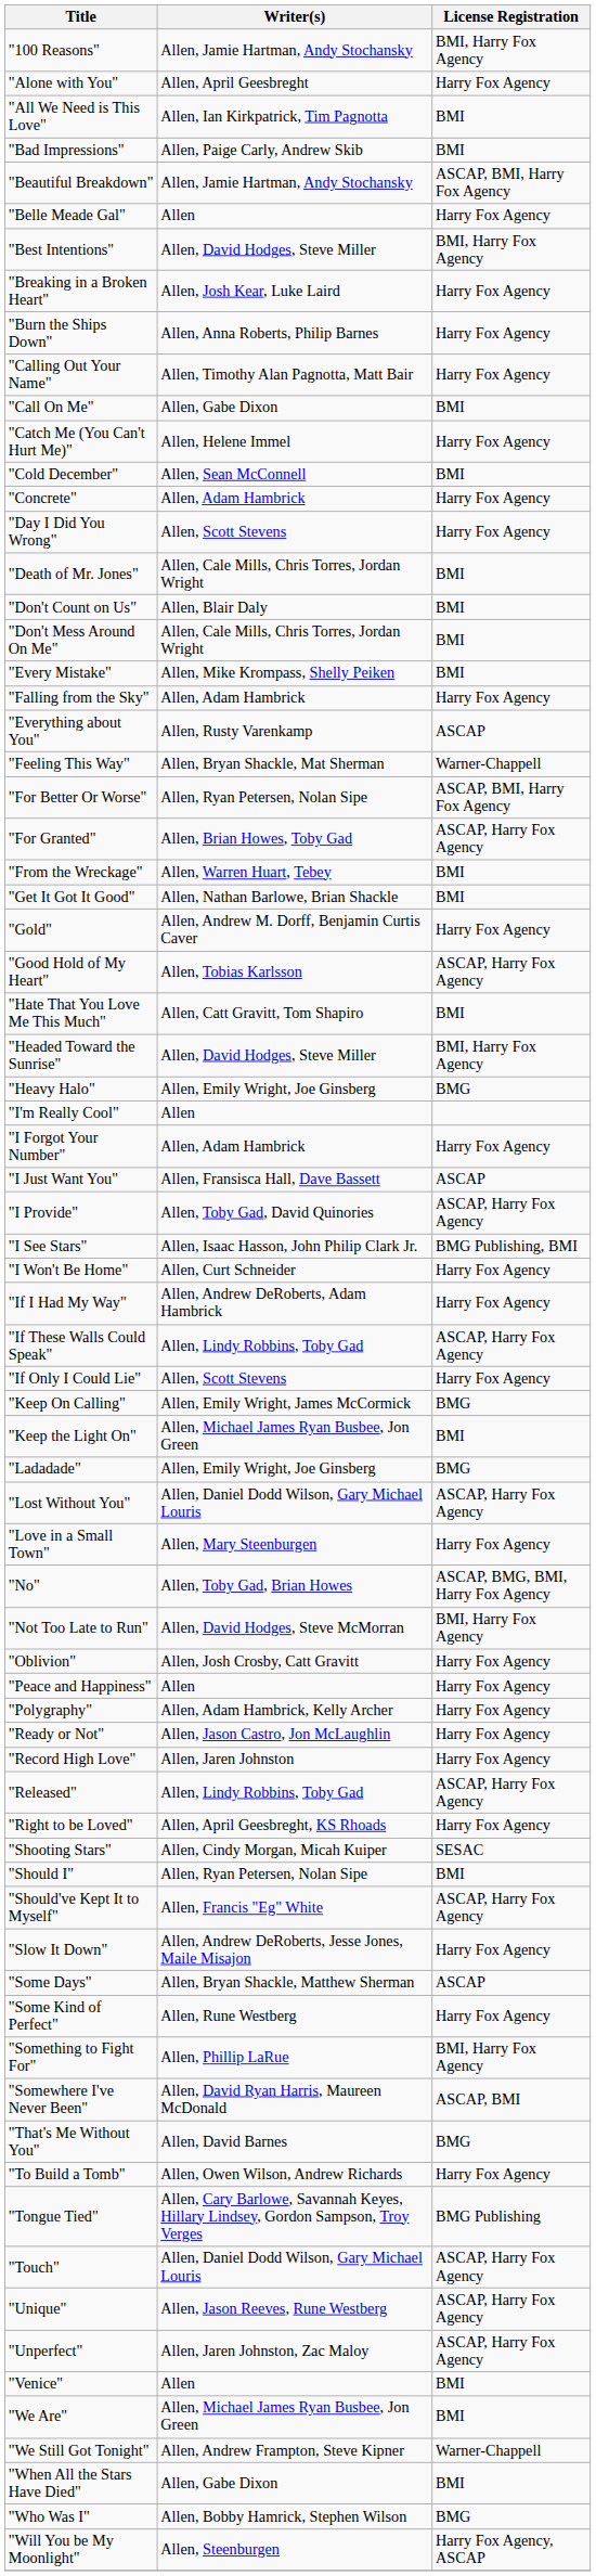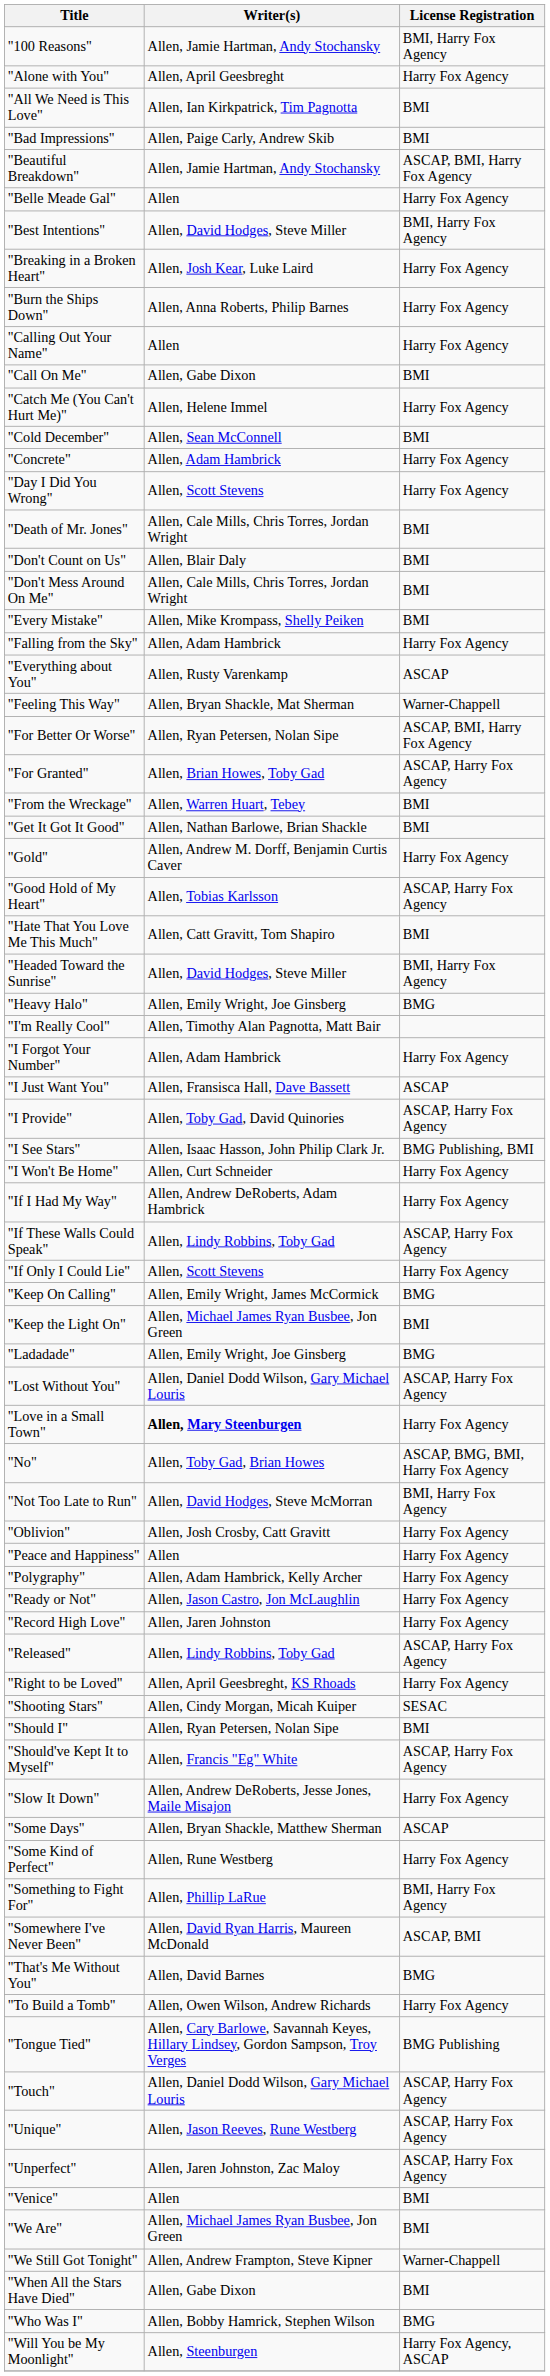"Calling Out Your Name" | Writer(s): Allen, Timothy Alan Pagnotta, Matt Bair -> Allen
"I'm Really Cool" | Writer(s): Allen -> Allen, Timothy Alan Pagnotta, Matt Bair
"Love in a Small Town" | Writer(s): normal -> bold
